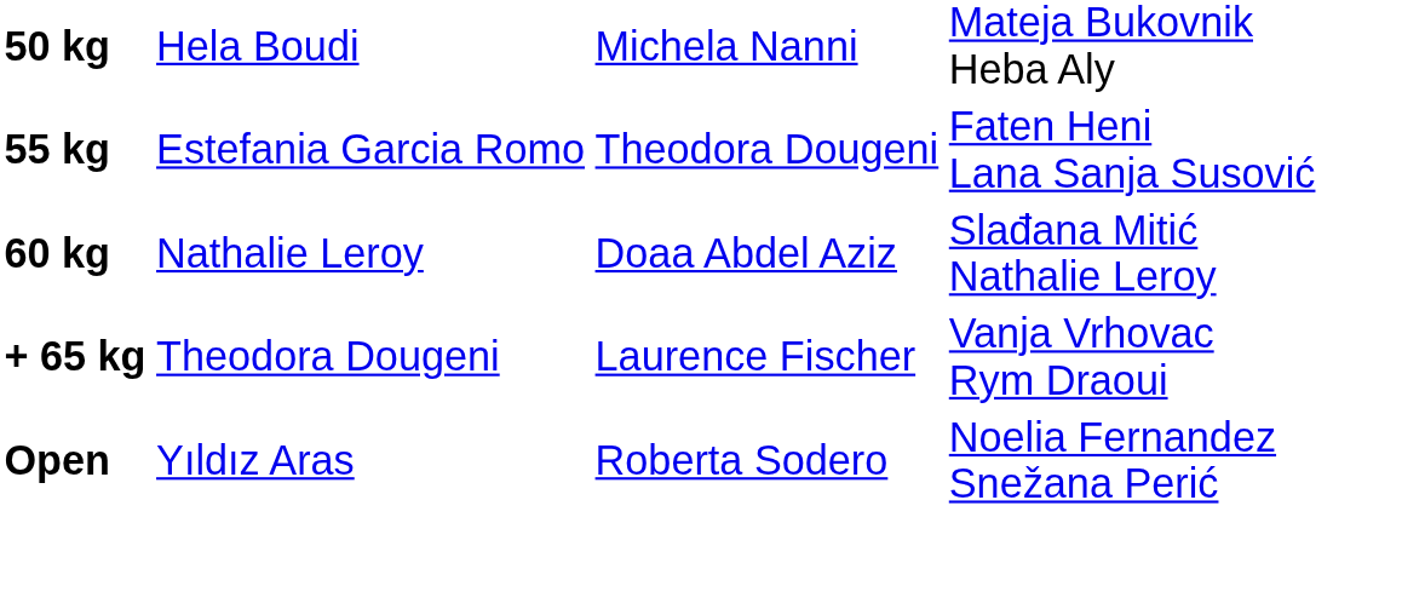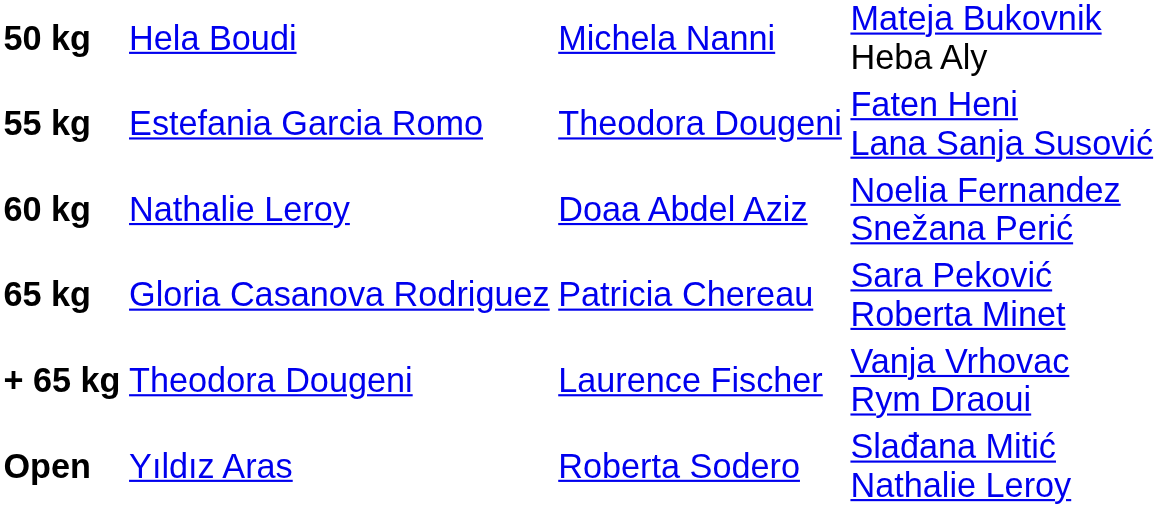60 kg | column 4: Slađana Mitić Nathalie Leroy -> Noelia Fernandez Snežana Perić
+ row: 65 kg | Gloria Casanova Rodriguez | Patricia Chereau | Sara Peković Roberta Minet
Open | column 4: Noelia Fernandez Snežana Perić -> Slađana Mitić Nathalie Leroy
